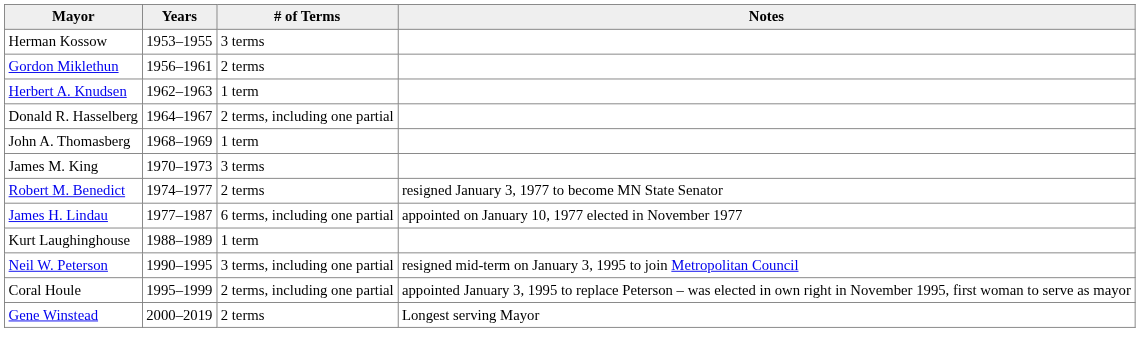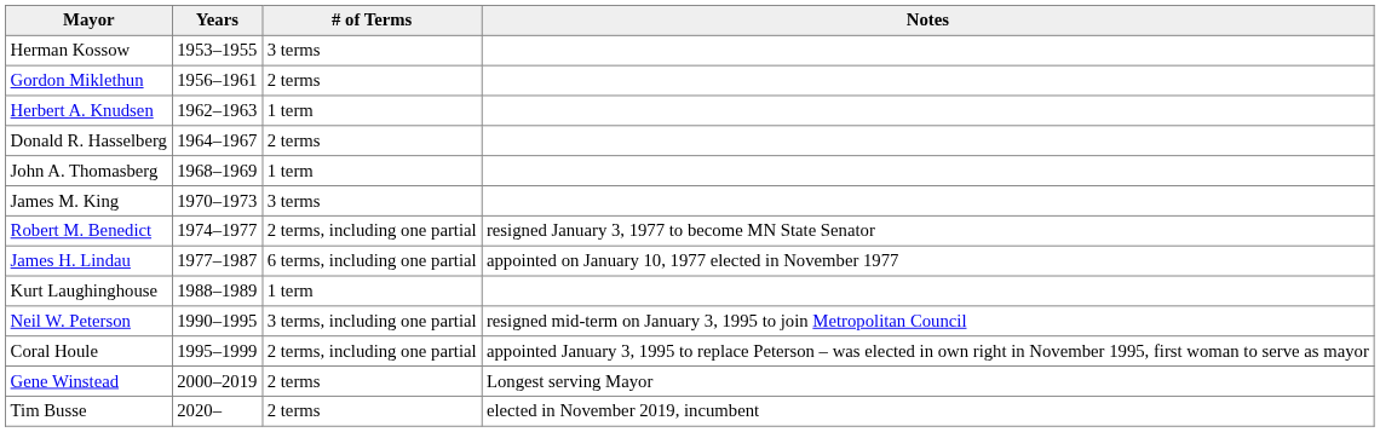Donald R. Hasselberg | # of Terms: 2 terms, including one partial -> 2 terms
Robert M. Benedict | # of Terms: 2 terms -> 2 terms, including one partial
+ row: Tim Busse | 2020– | 2 terms | elected in November 2019, incumbent
